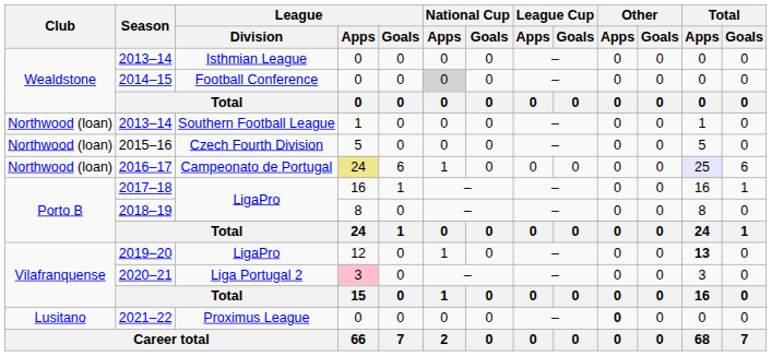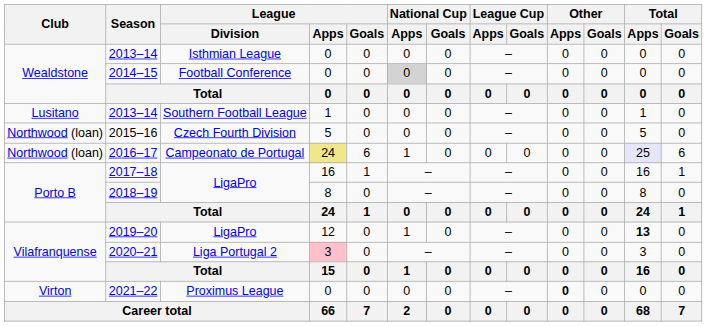2013–14 / Southern Football League | Club: Northwood (loan) -> Lusitano
2021–22 | Club: Lusitano -> Virton
